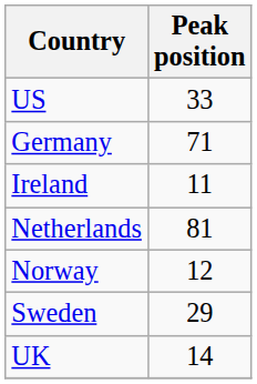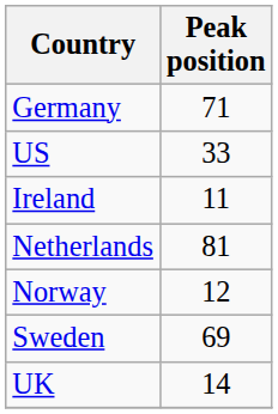rows swapped: US <-> Germany
Sweden | Peak position: 29 -> 69
